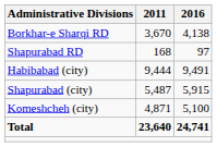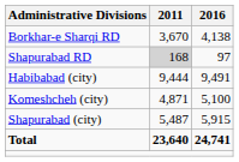Shapurabad RD | 2011: no background -> lightgrey background
rows swapped: Komeshcheh (city) <-> Shapurabad (city)
